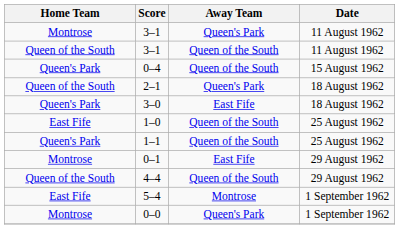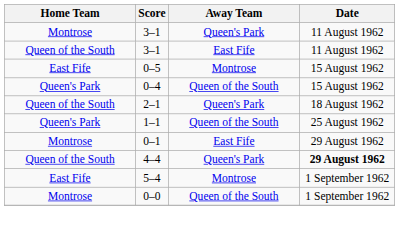Queen of the South / 3–1 | Away Team: Queen of the South -> East Fife
+ row: East Fife | 0–5 | Montrose | 15 August 1962
- row: Queen's Park | 3–0 | East Fife | 18 August 1962
- row: East Fife | 1–0 | Queen of the South | 25 August 1962
4–4 | Away Team: Queen of the South -> Queen's Park
4–4 | Date: normal -> bold
0–0 | Away Team: Queen's Park -> Queen of the South
